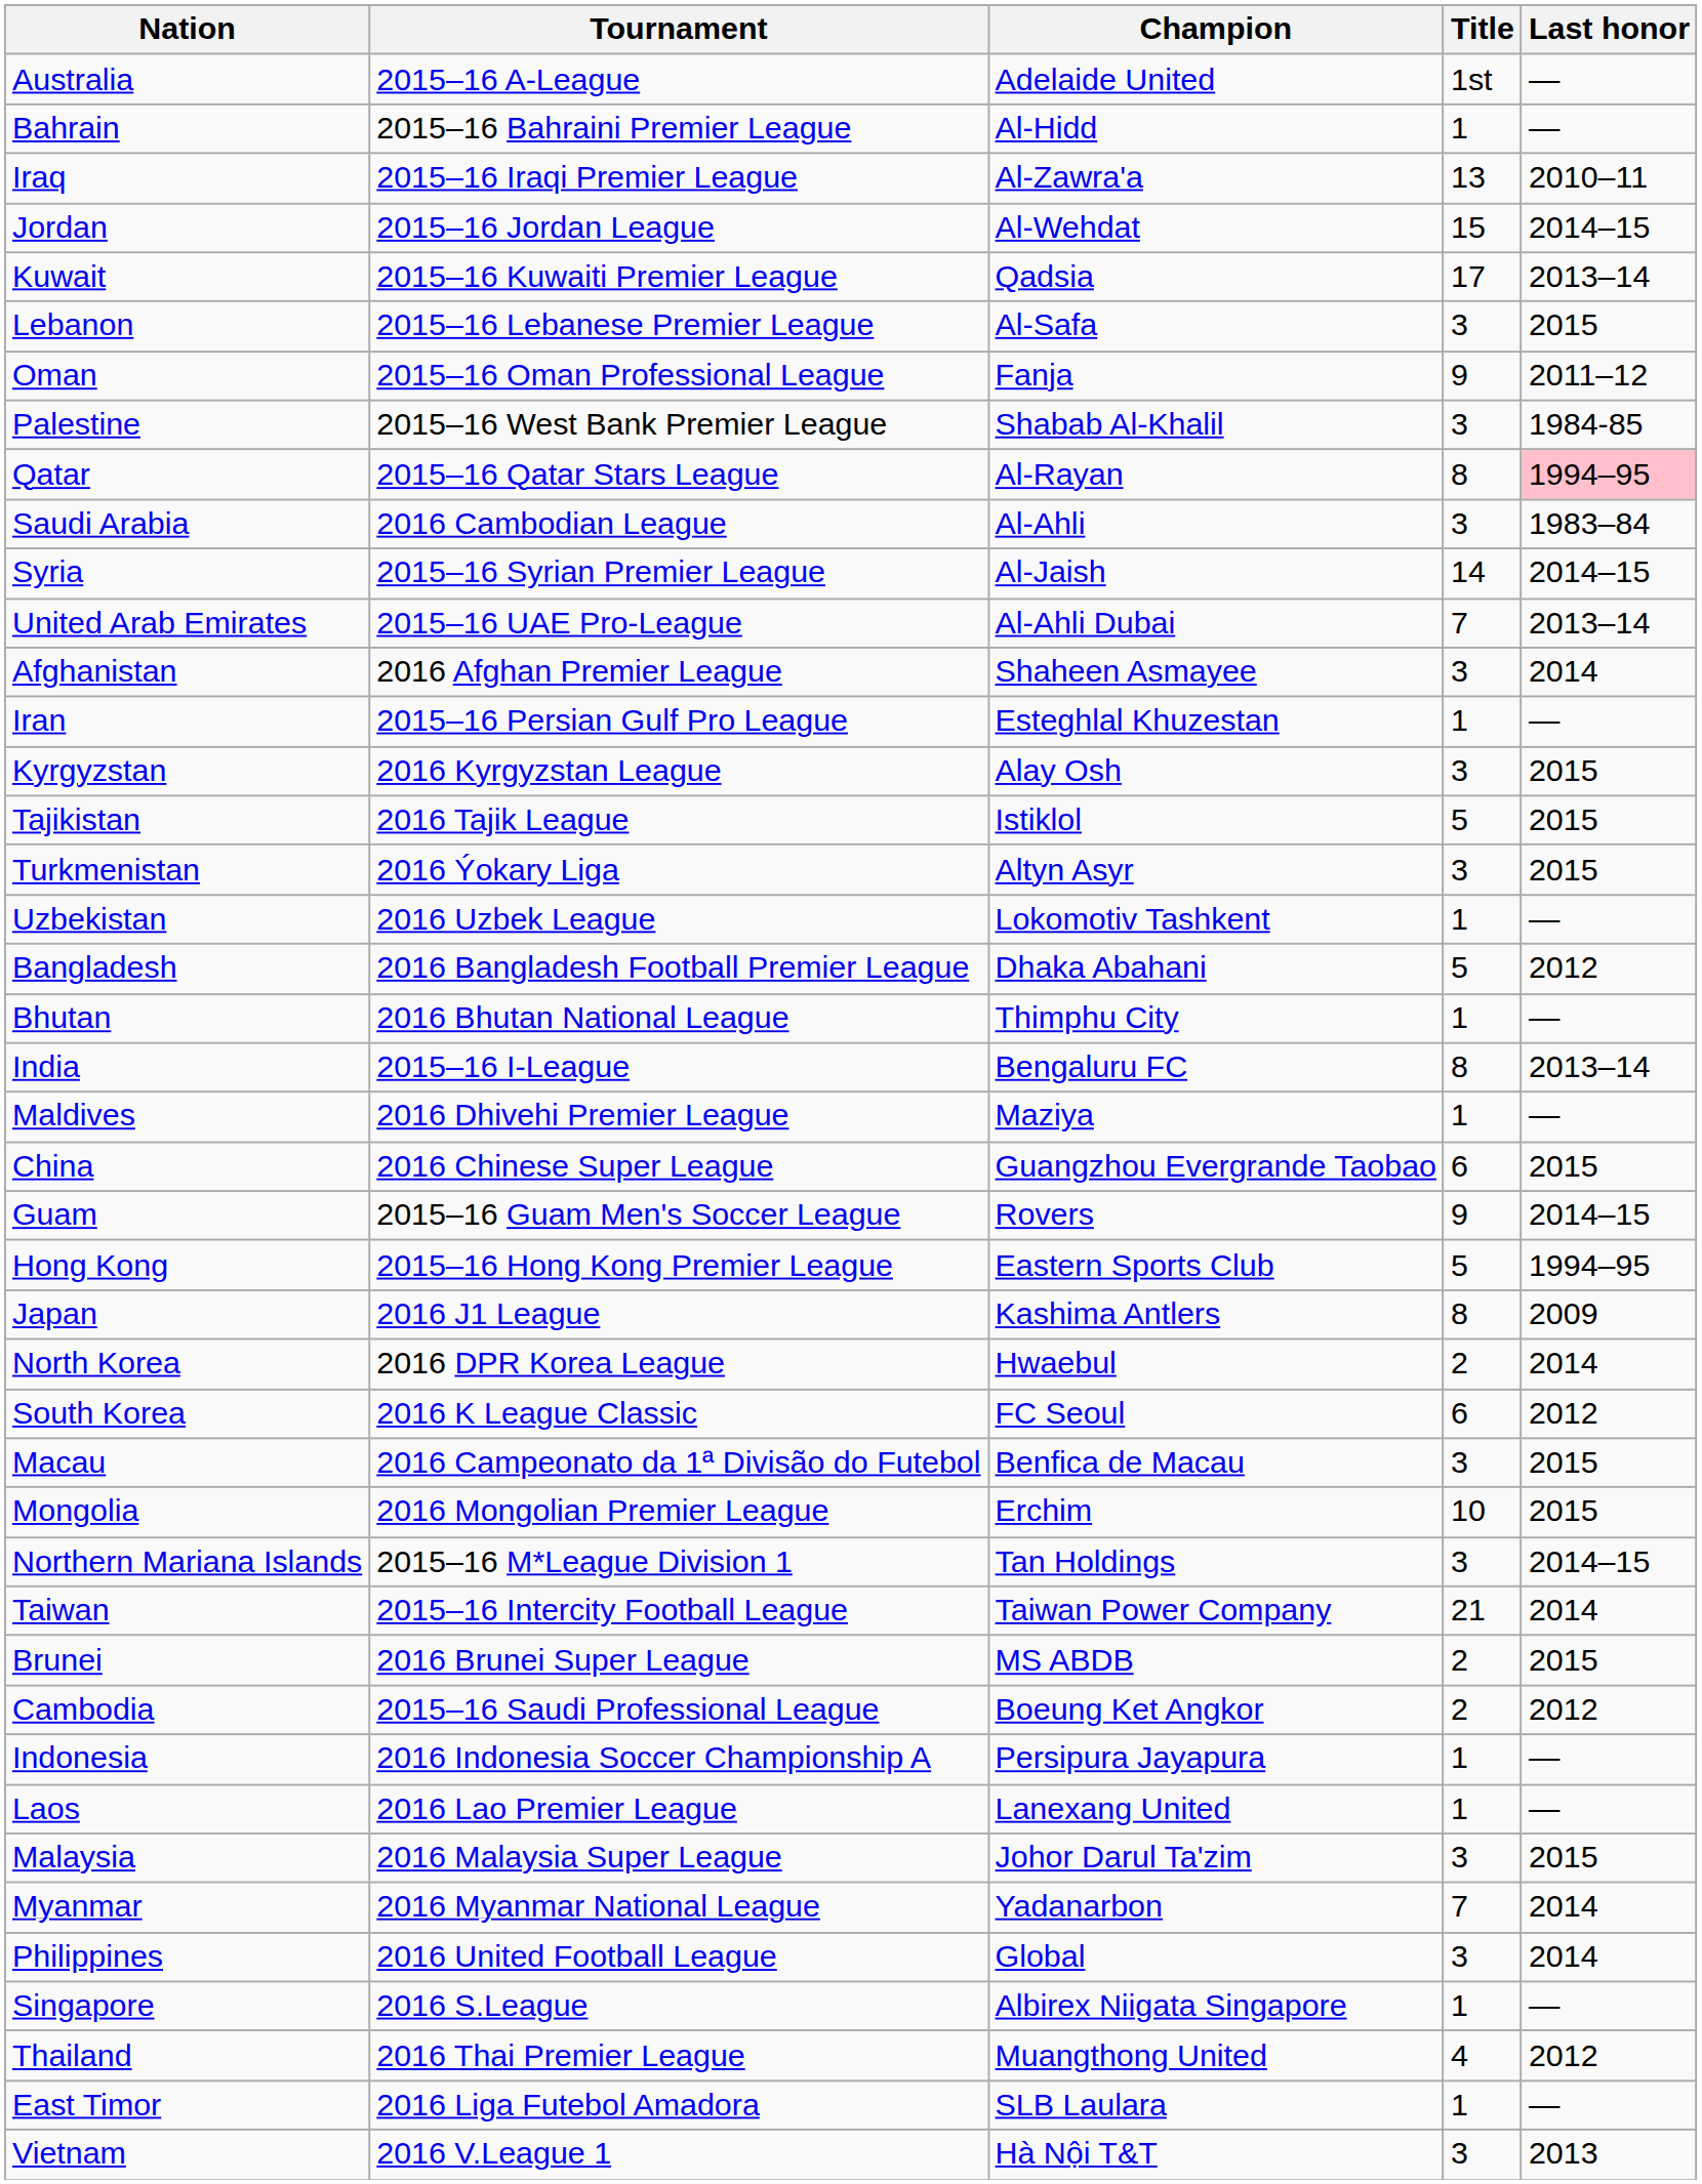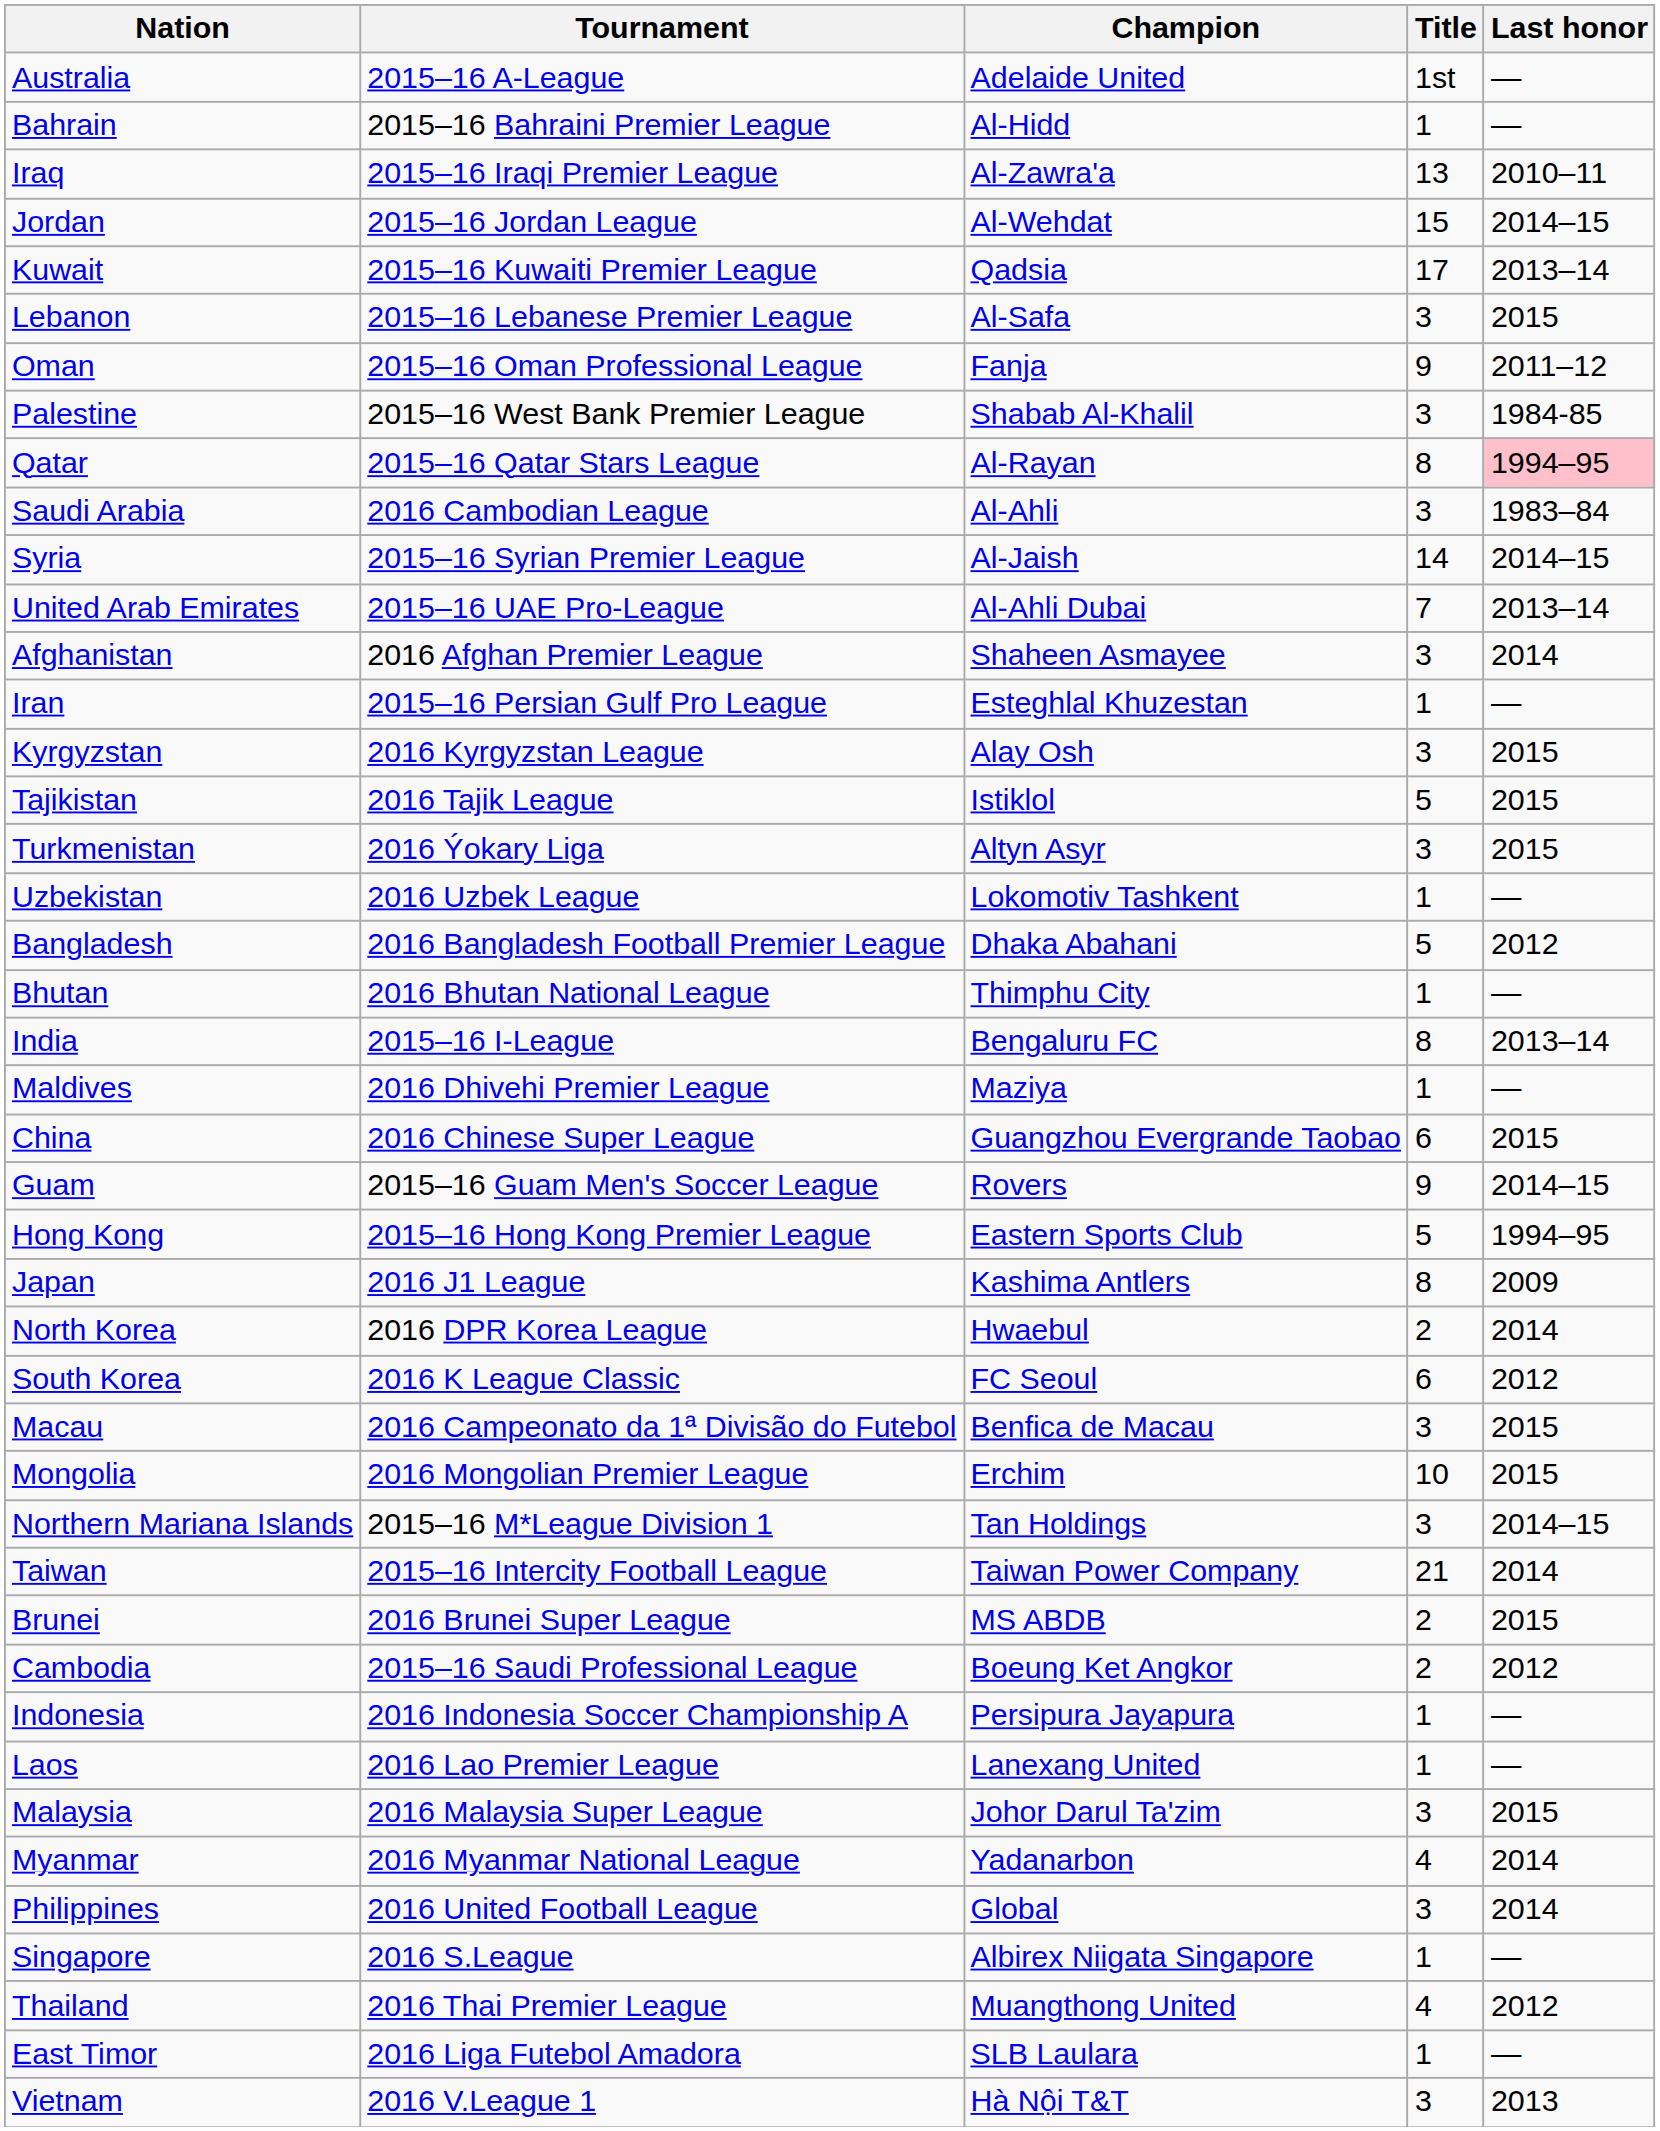Myanmar | Title: 7 -> 4
